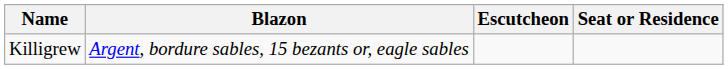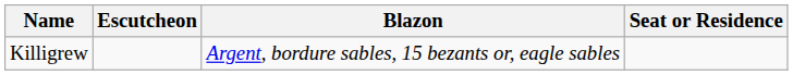columns swapped: Escutcheon <-> Blazon
